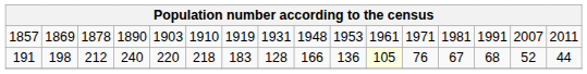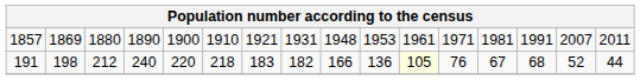1857 | column 3: 1878 -> 1880
1857 | column 5: 1903 -> 1900
1857 | column 7: 1919 -> 1921
191 | column 8: 128 -> 182
